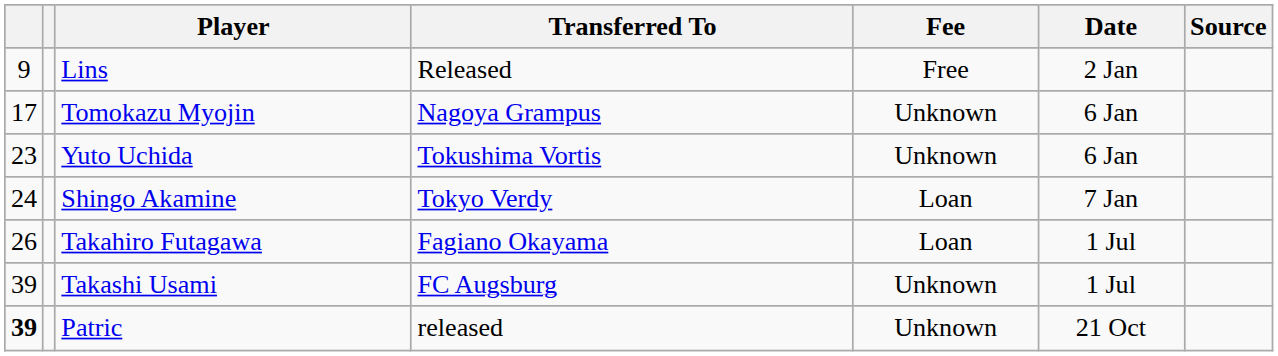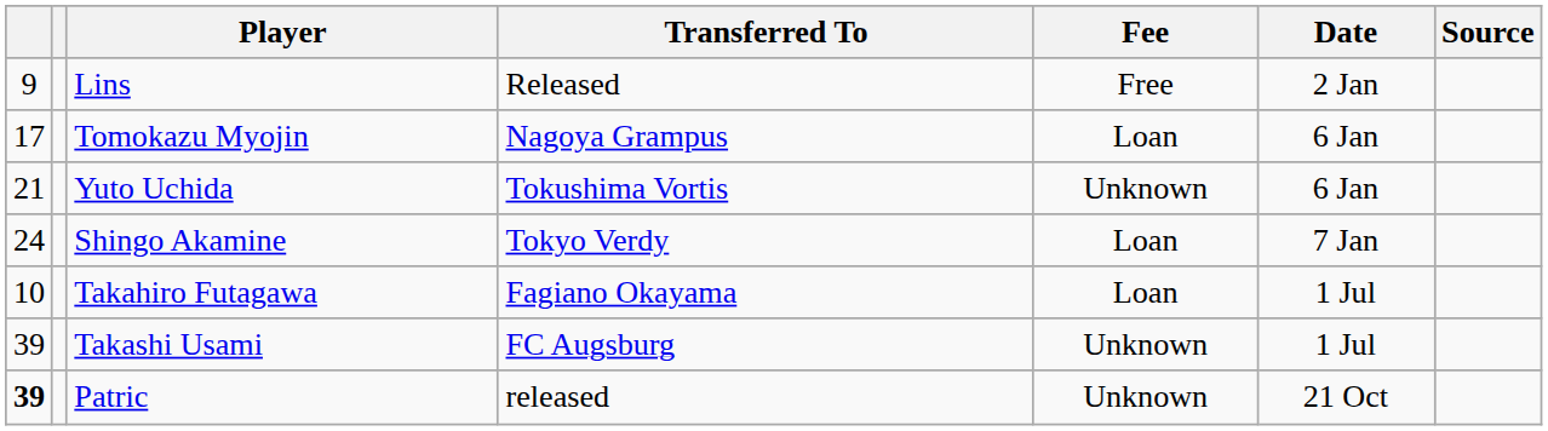Tomokazu Myojin | Fee: Unknown -> Loan
Yuto Uchida | column 1: 23 -> 21
Takahiro Futagawa | column 1: 26 -> 10
